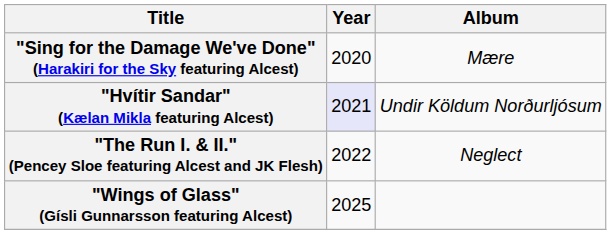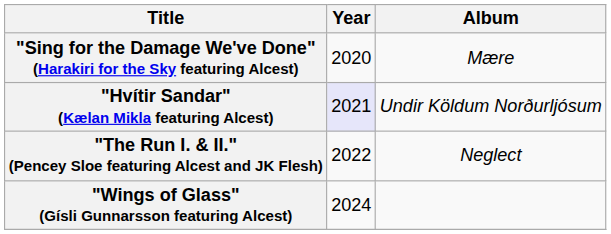"Wings of Glass" (Gísli Gunnarsson featuring Alcest) | Year: 2025 -> 2024
